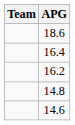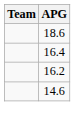- row: 14.8
